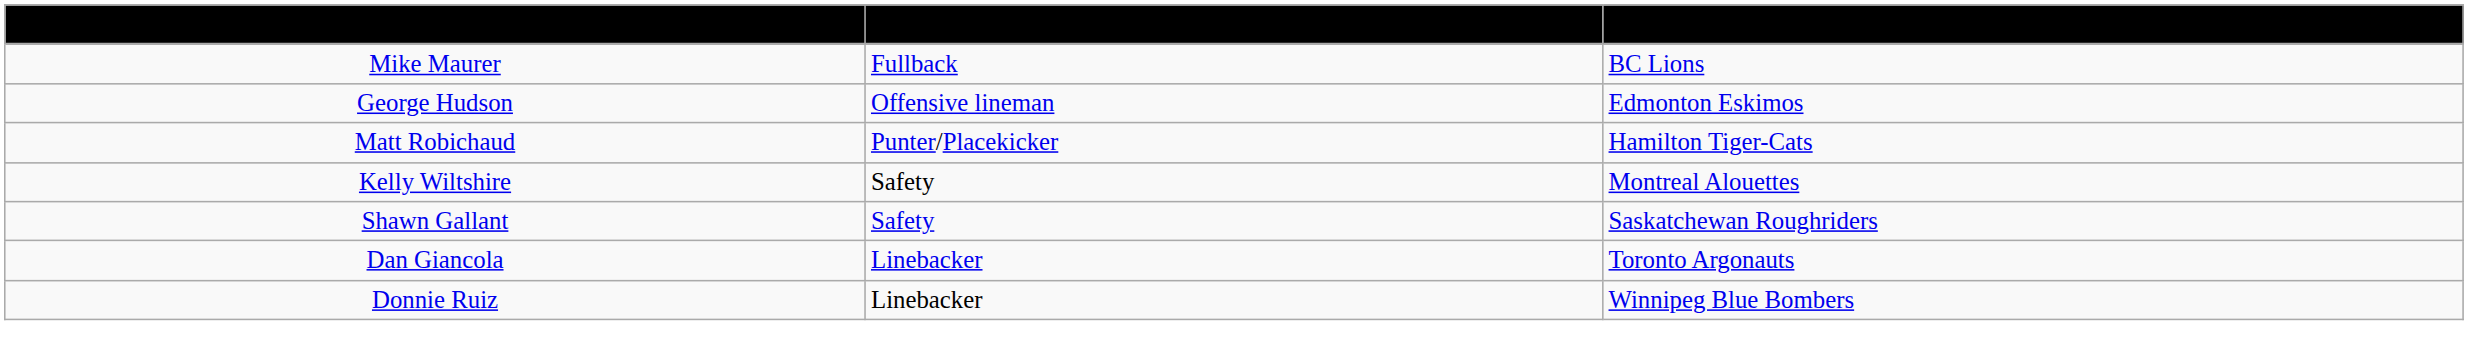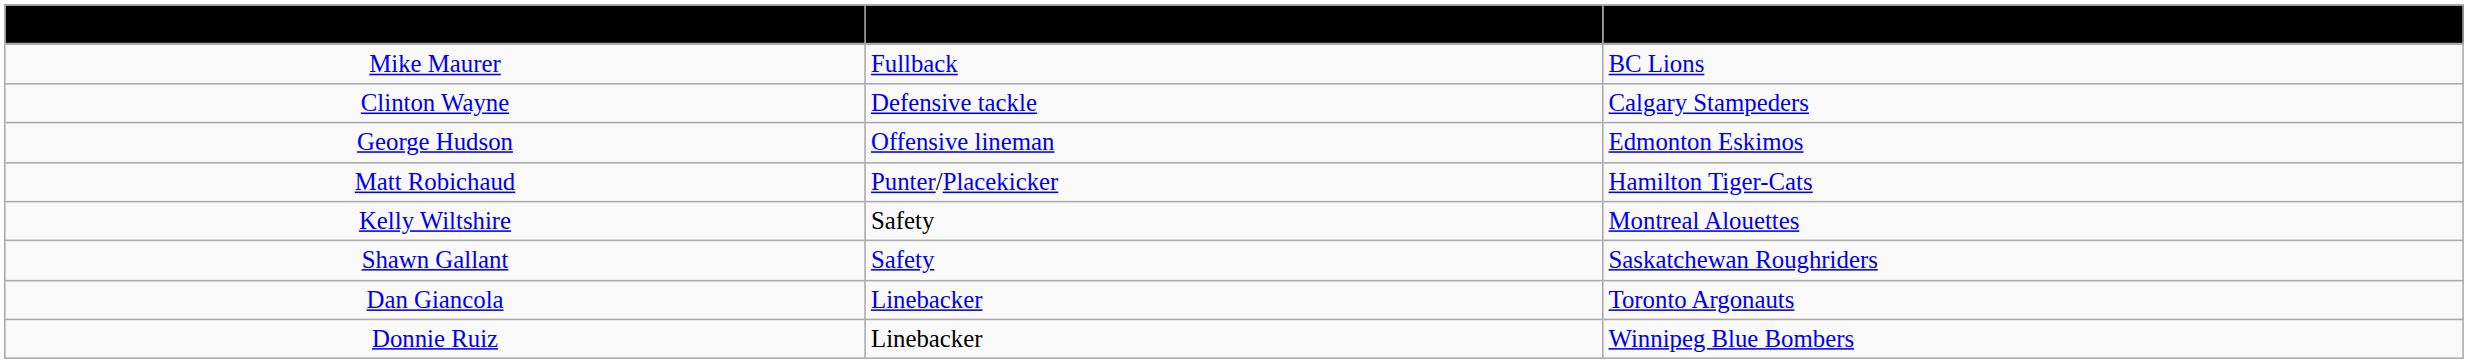+ row: Clinton Wayne | Defensive tackle | Calgary Stampeders
